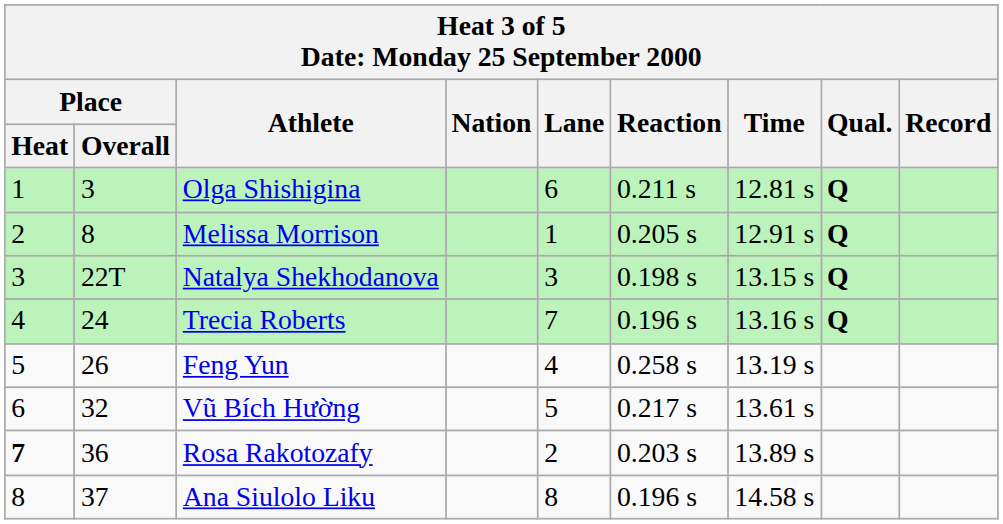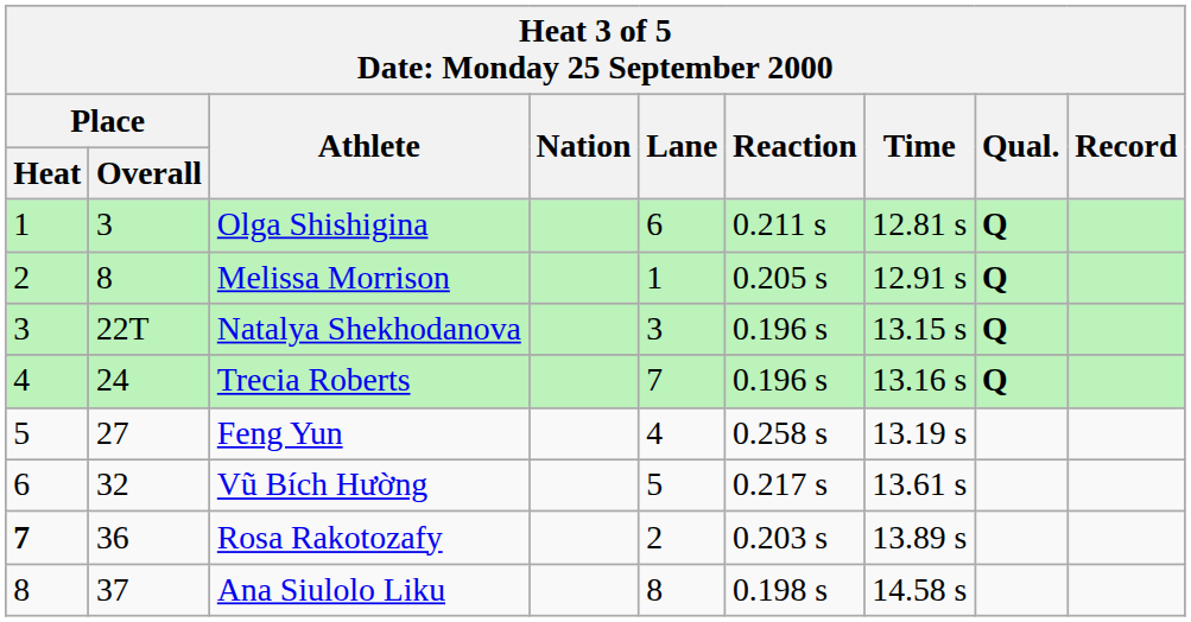Natalya Shekhodanova | Reaction: 0.198 s -> 0.196 s
Feng Yun | Place / Overall: 26 -> 27
Ana Siulolo Liku | Reaction: 0.196 s -> 0.198 s
